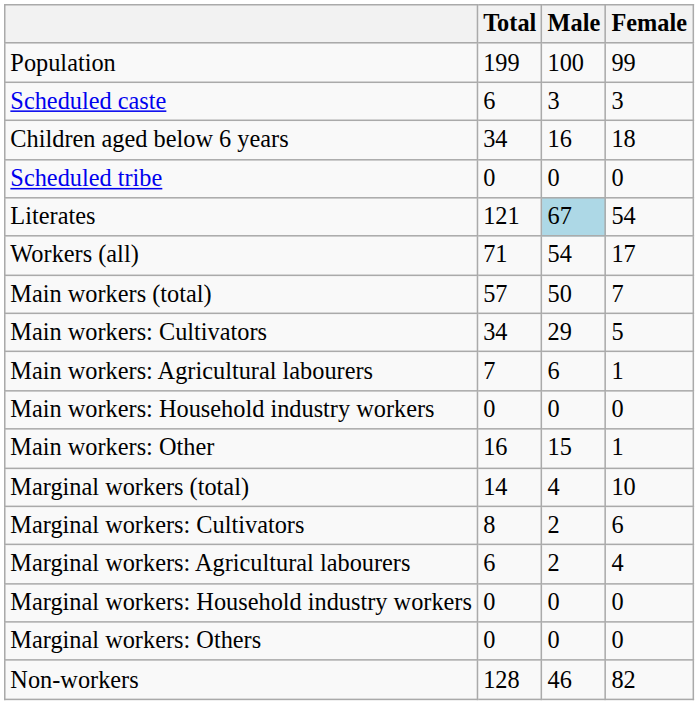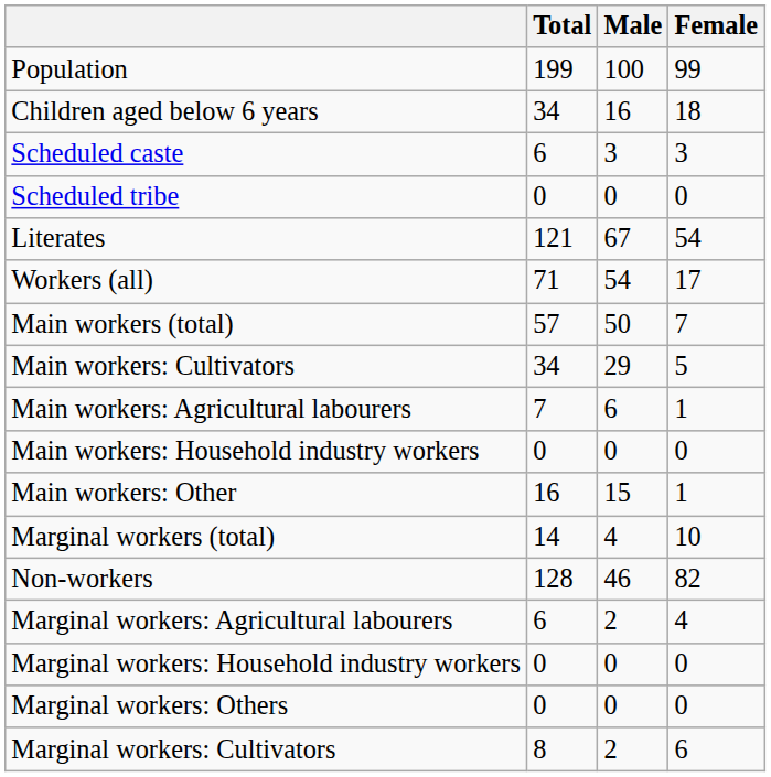rows swapped: Children aged below 6 years <-> Scheduled caste
Literates | Male: lightblue background -> no background
rows swapped: Marginal workers: Cultivators <-> Non-workers
